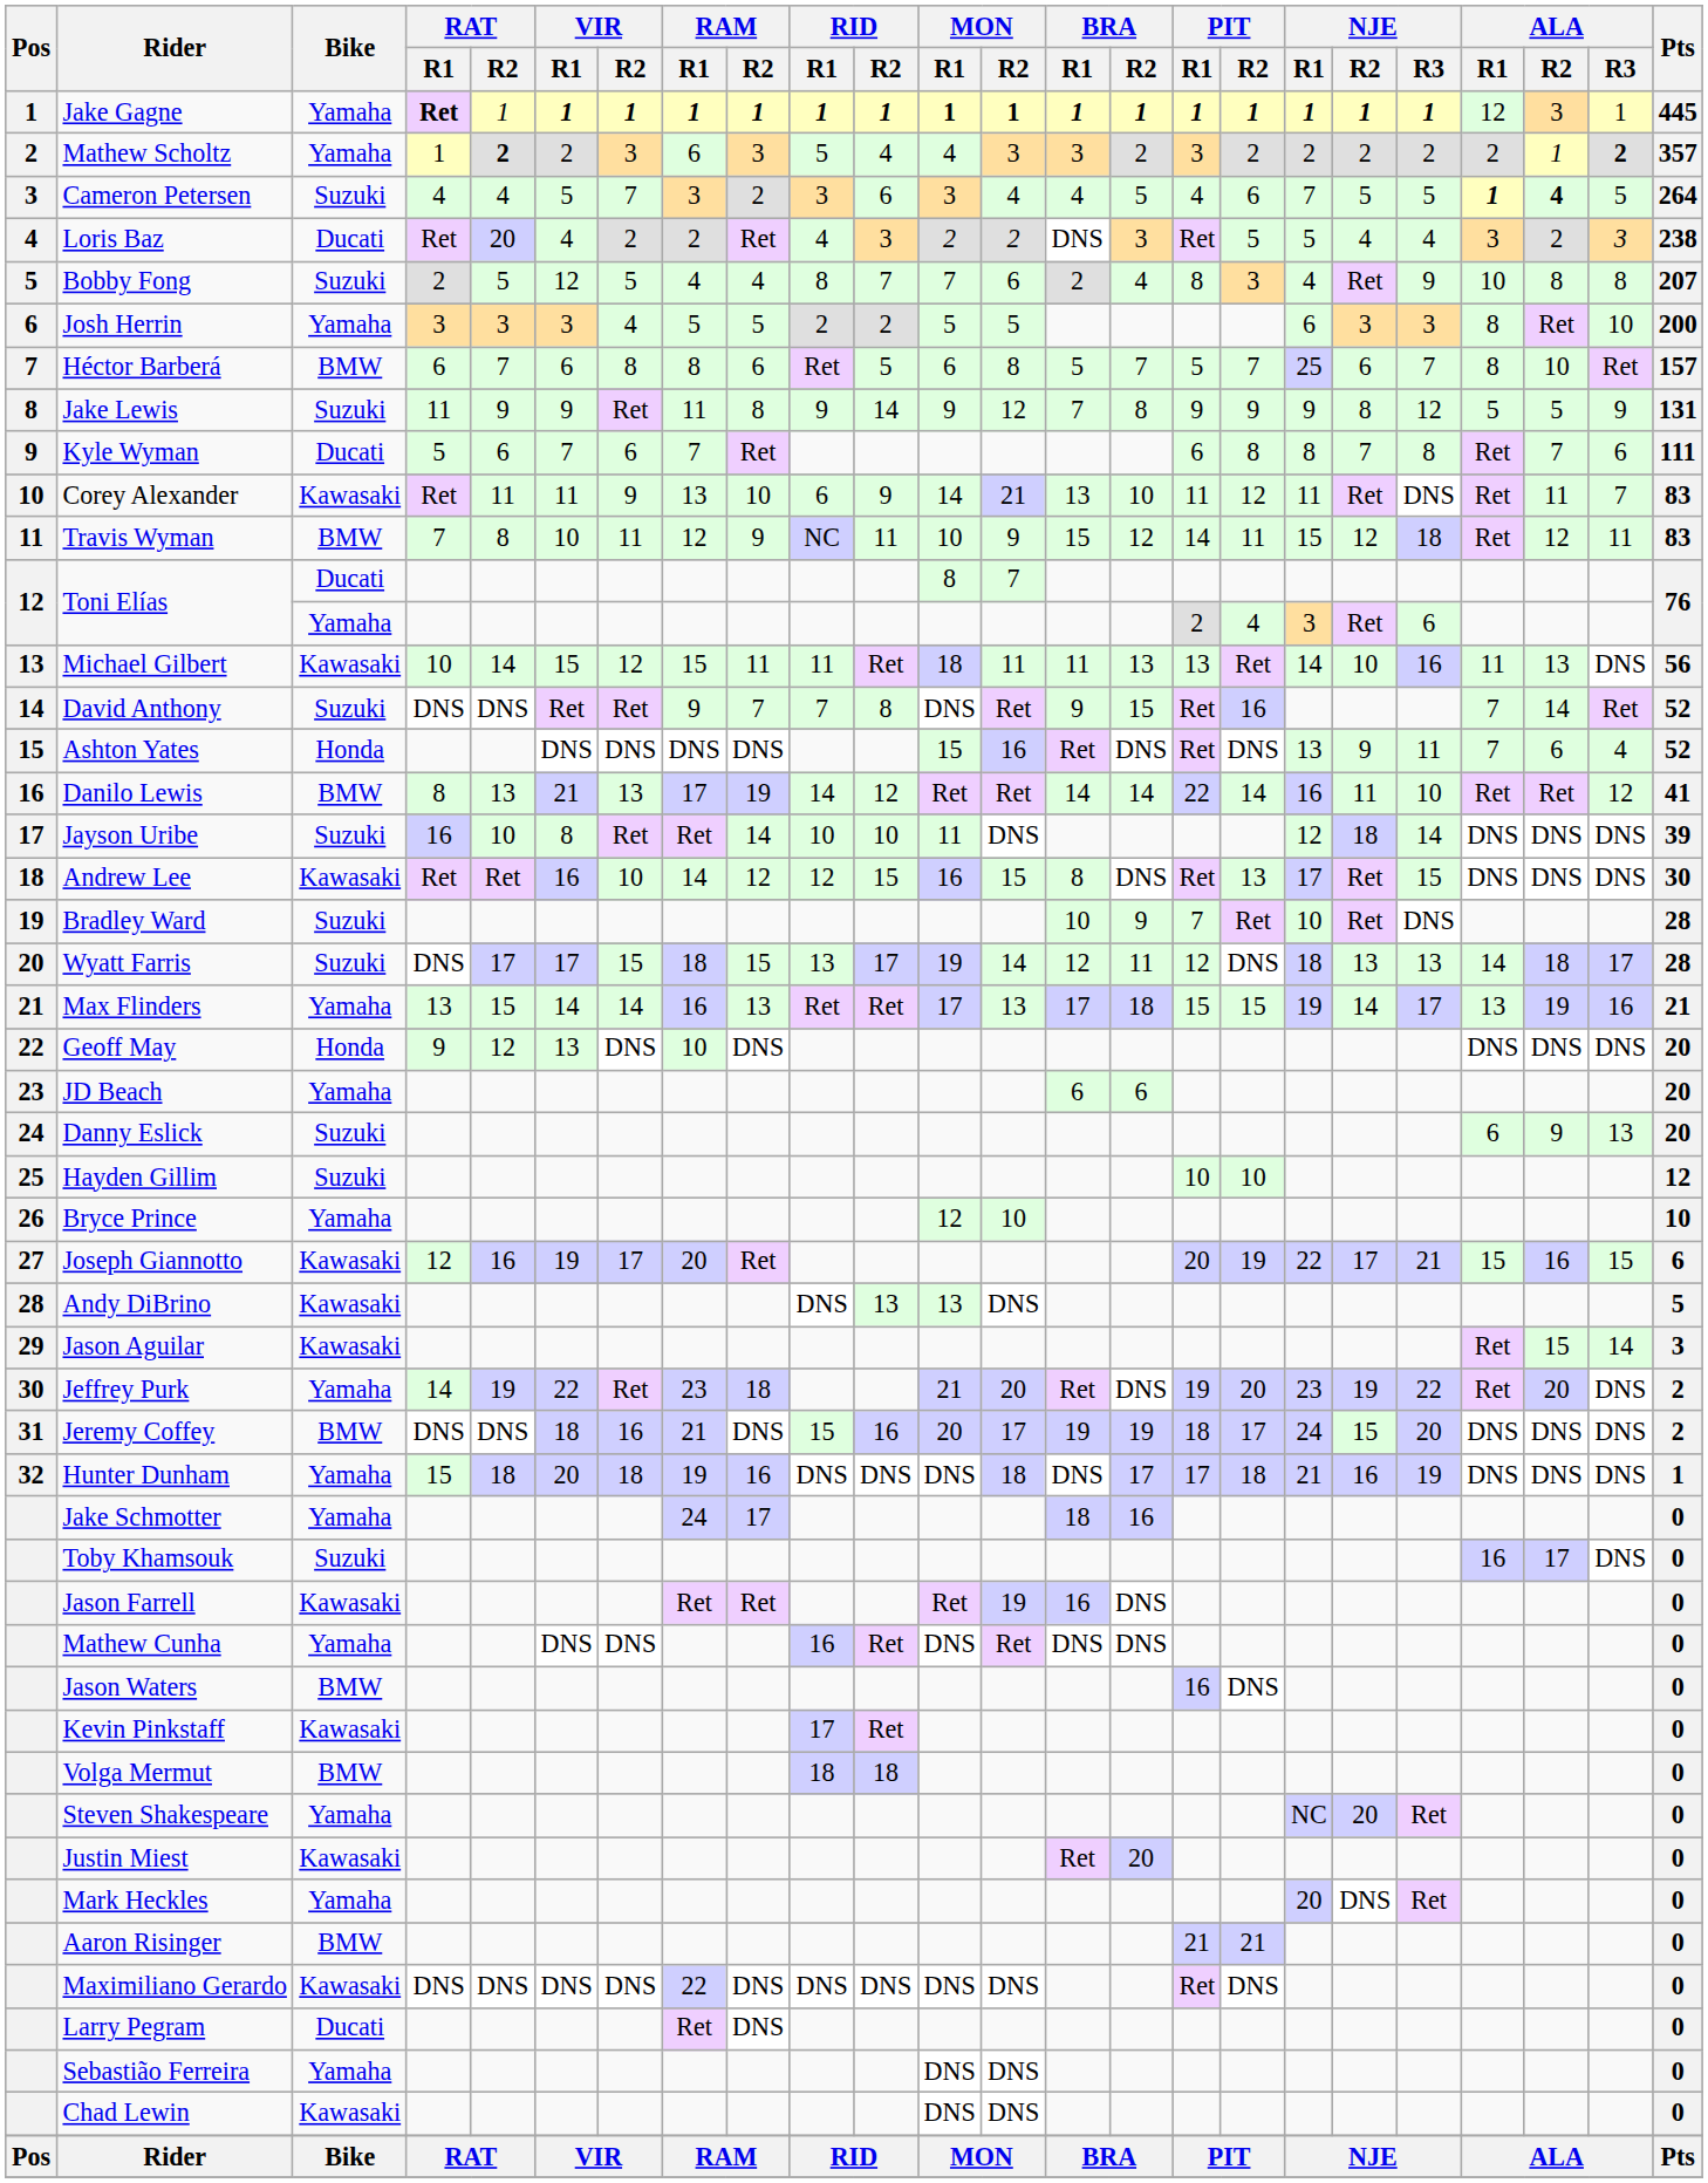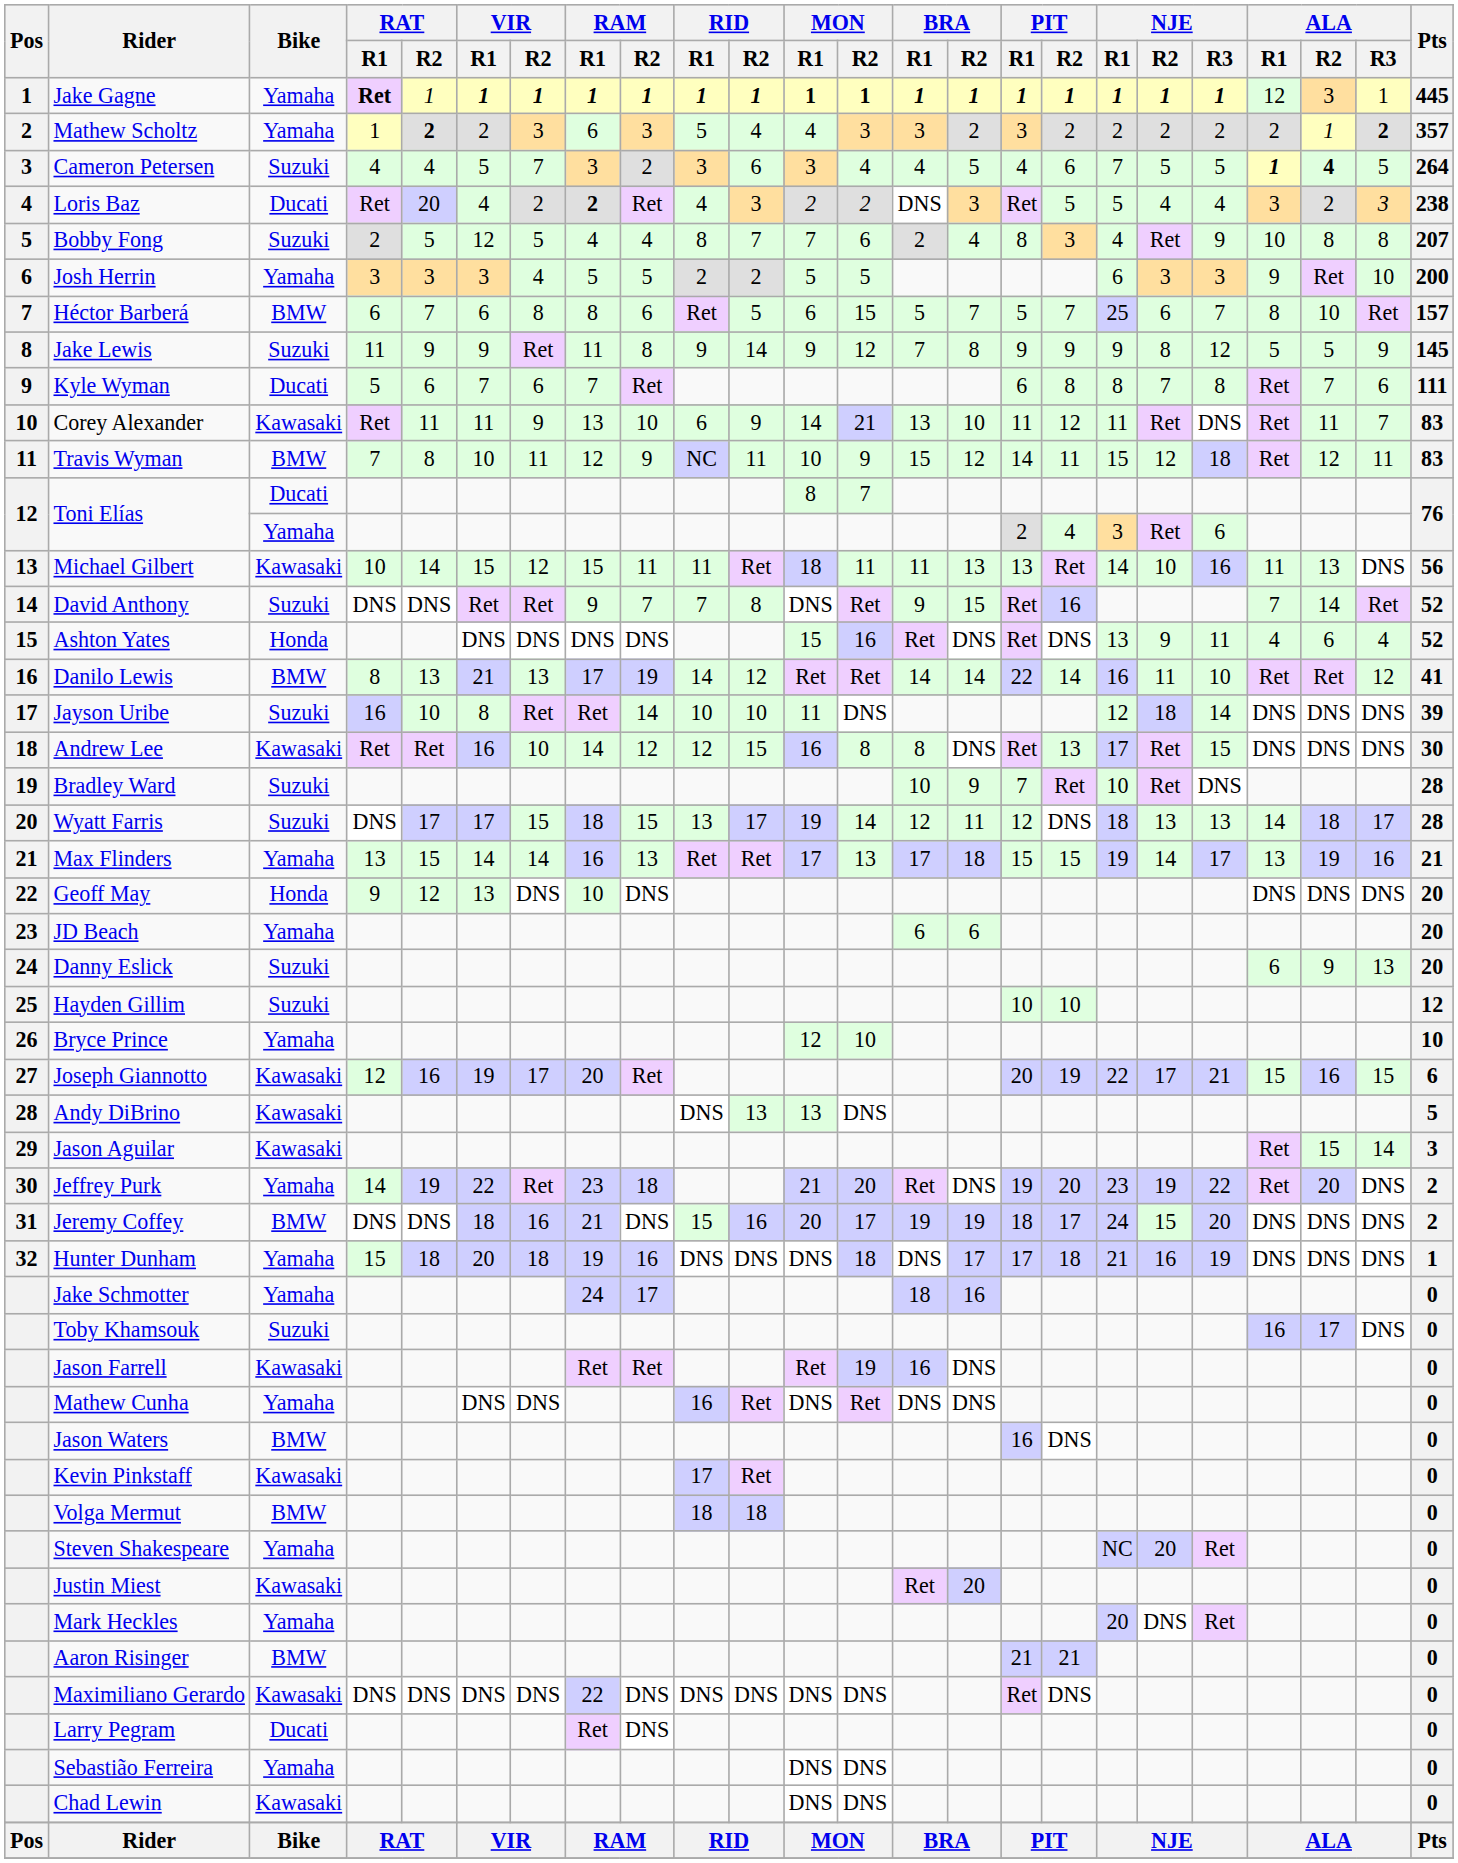Loris Baz | RAM / R1: normal -> bold
Josh Herrin | ALA / R1: 8 -> 9
Héctor Barberá | MON / R2: 8 -> 15
Jake Lewis | Pts: 131 -> 145
Ashton Yates | ALA / R1: 7 -> 4
Andrew Lee | MON / R2: 15 -> 8
